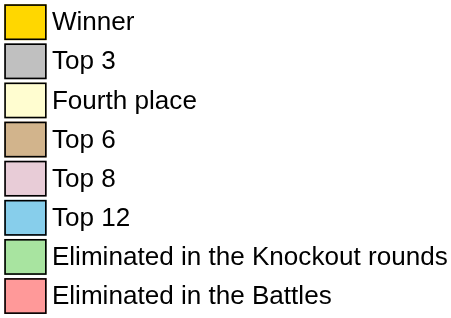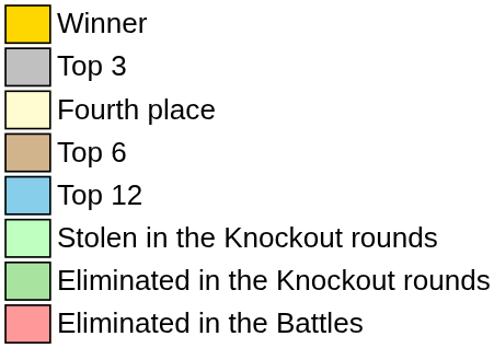- row: Top 8
+ row: Stolen in the Knockout rounds
